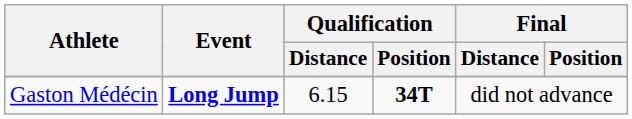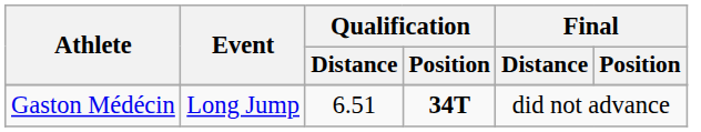Gaston Médécin | Event: bold -> normal
Gaston Médécin | Qualification / Distance: 6.15 -> 6.51
